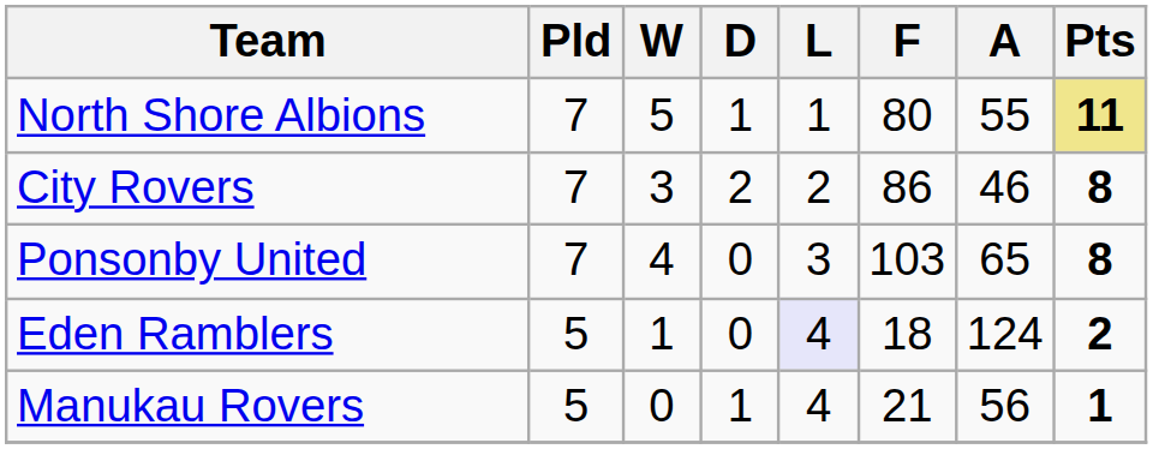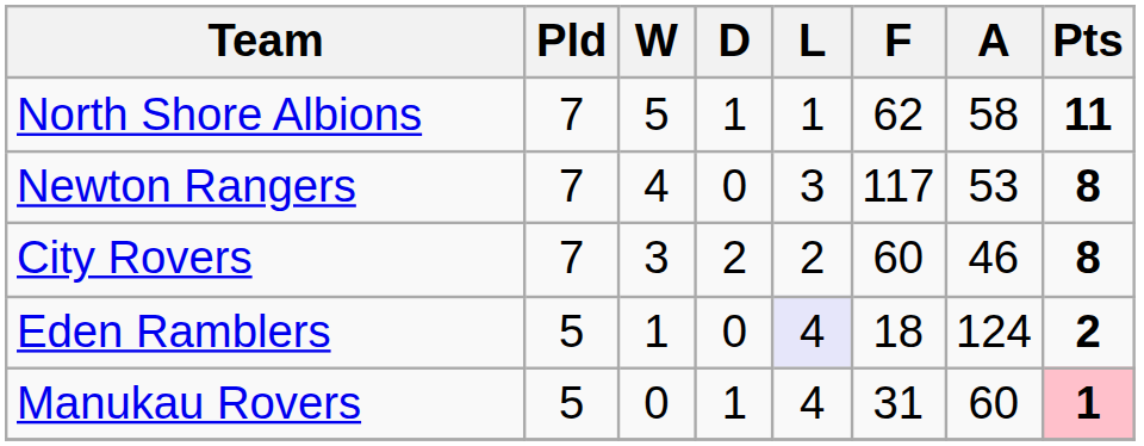North Shore Albions | F: 80 -> 62
North Shore Albions | A: 55 -> 58
North Shore Albions | Pts: khaki background -> no background
+ row: Newton Rangers | 7 | 4 | 0 | 3 | 117 | 53 | 8
City Rovers | F: 86 -> 60
- row: Ponsonby United | 7 | 4 | 0 | 3 | 103 | 65 | 8
Manukau Rovers | F: 21 -> 31
Manukau Rovers | A: 56 -> 60
Manukau Rovers | Pts: no background -> pink background
